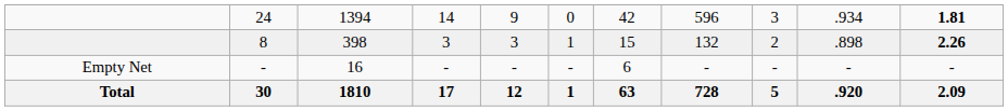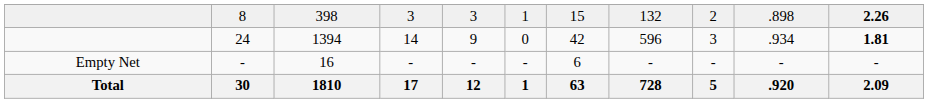rows swapped: 24 <-> 8
